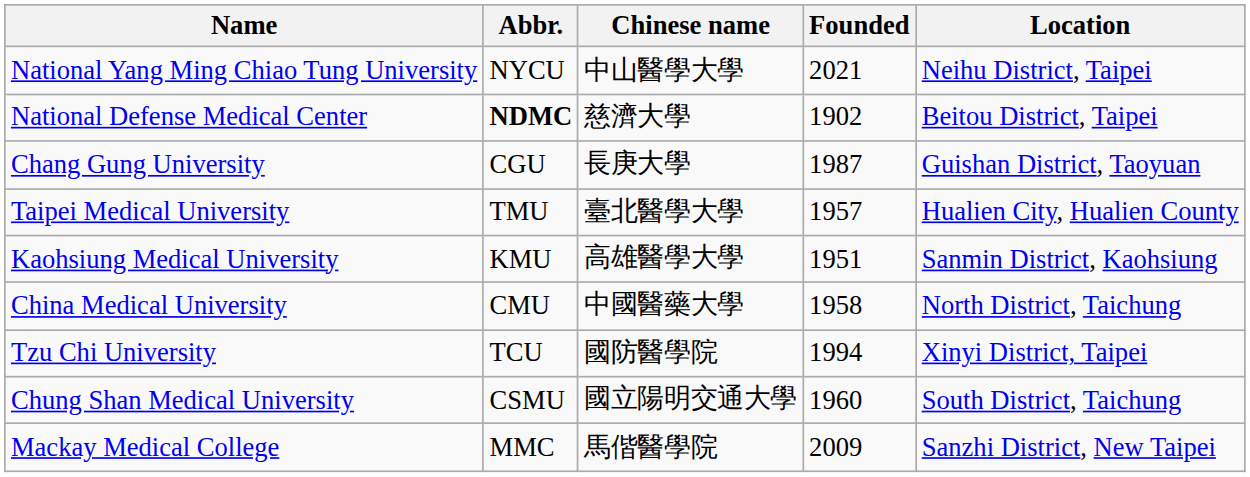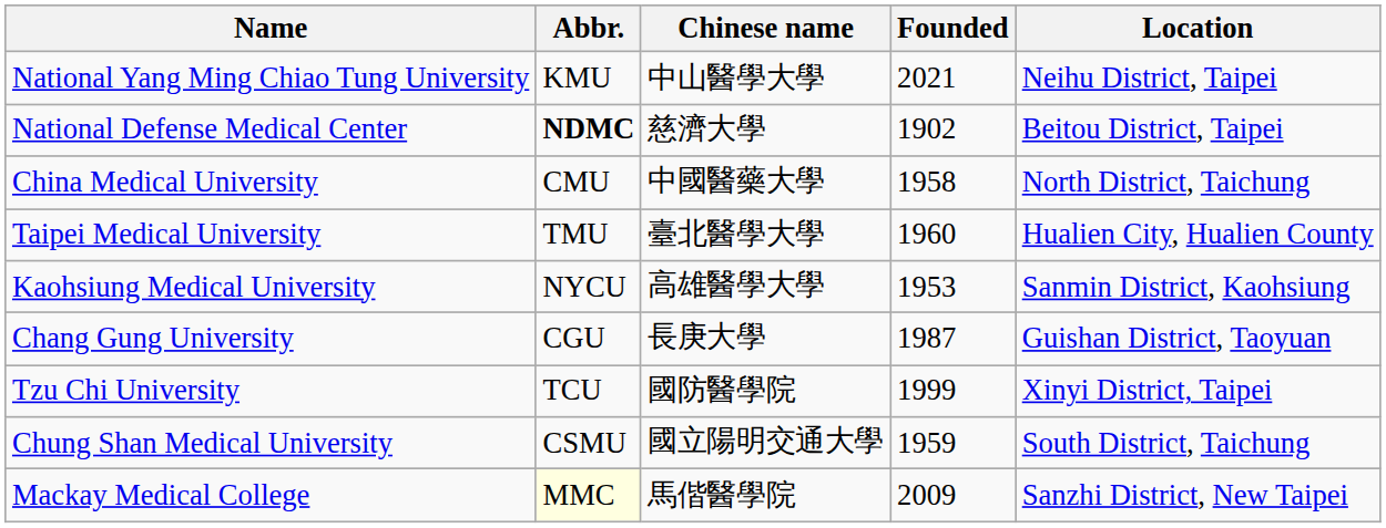National Yang Ming Chiao Tung University | Abbr.: NYCU -> KMU
rows swapped: Chang Gung University <-> China Medical University
Taipei Medical University | Founded: 1957 -> 1960
Kaohsiung Medical University | Abbr.: KMU -> NYCU
Kaohsiung Medical University | Founded: 1951 -> 1953
Tzu Chi University | Founded: 1994 -> 1999
Chung Shan Medical University | Founded: 1960 -> 1959
Mackay Medical College | Abbr.: no background -> lightyellow background
